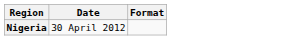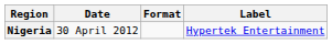+ column: Label | Hypertek Entertainment
